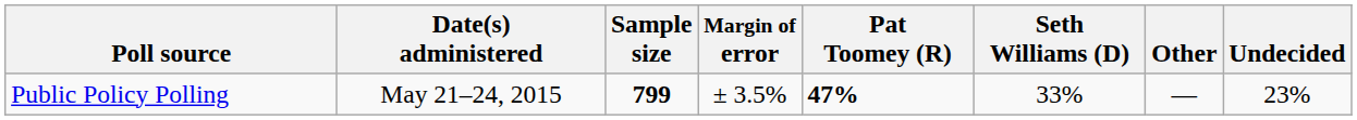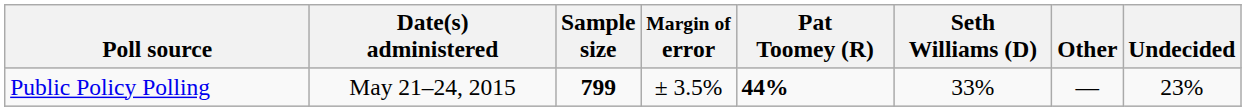Public Policy Polling | Pat Toomey (R): 47% -> 44%
